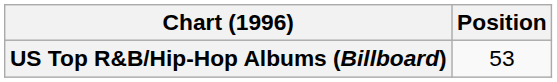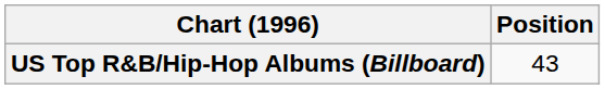US Top R&B/Hip-Hop Albums (Billboard) | Position: 53 -> 43
